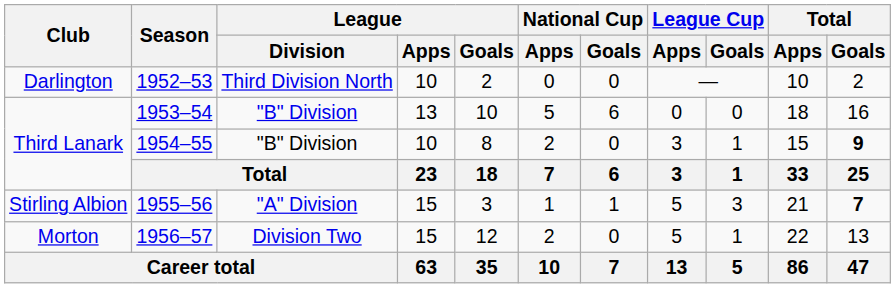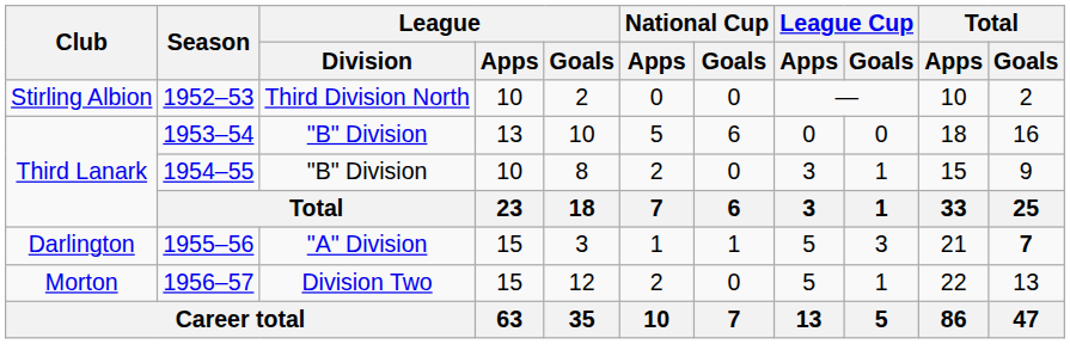1952–53 | Club: Darlington -> Stirling Albion
1954–55 | Total / Goals: bold -> normal
1955–56 | Club: Stirling Albion -> Darlington
